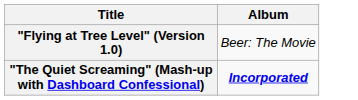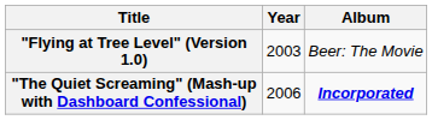+ column: Year | 2003 | 2006
